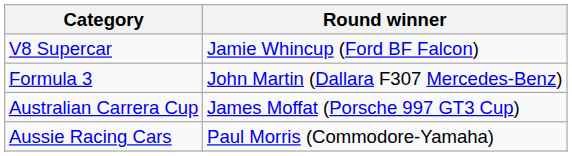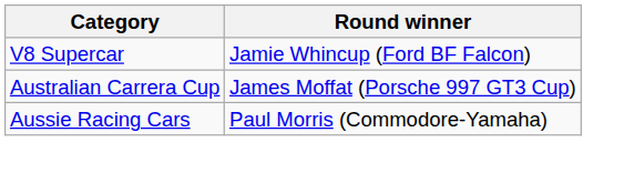- row: Formula 3 | John Martin (Dallara F307 Mercedes-Benz)
